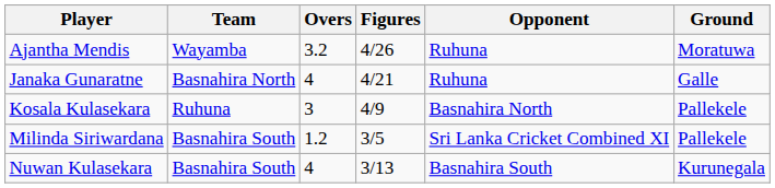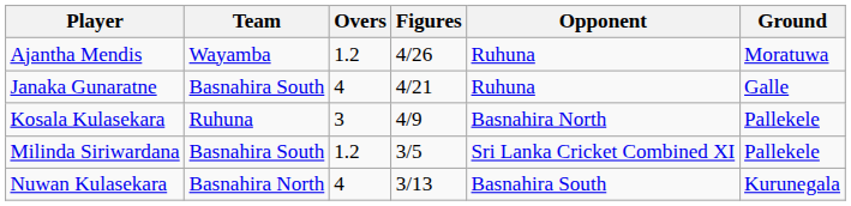Ajantha Mendis | Overs: 3.2 -> 1.2
Janaka Gunaratne | Team: Basnahira North -> Basnahira South
Nuwan Kulasekara | Team: Basnahira South -> Basnahira North
